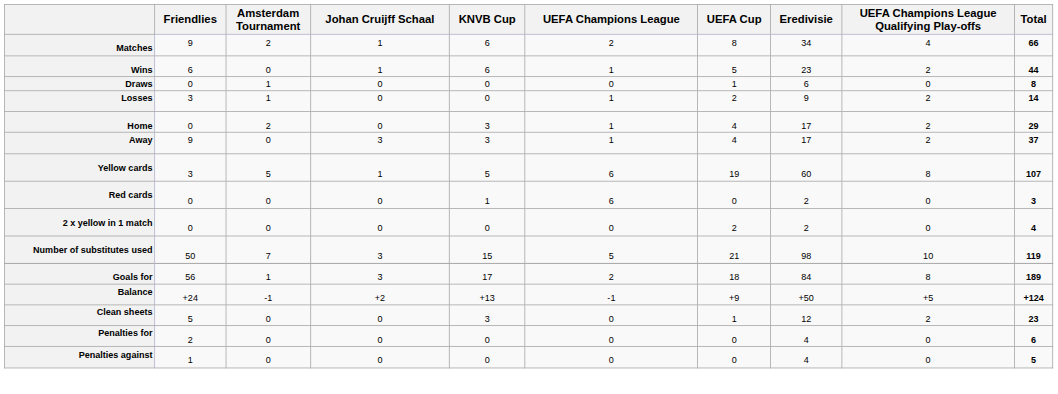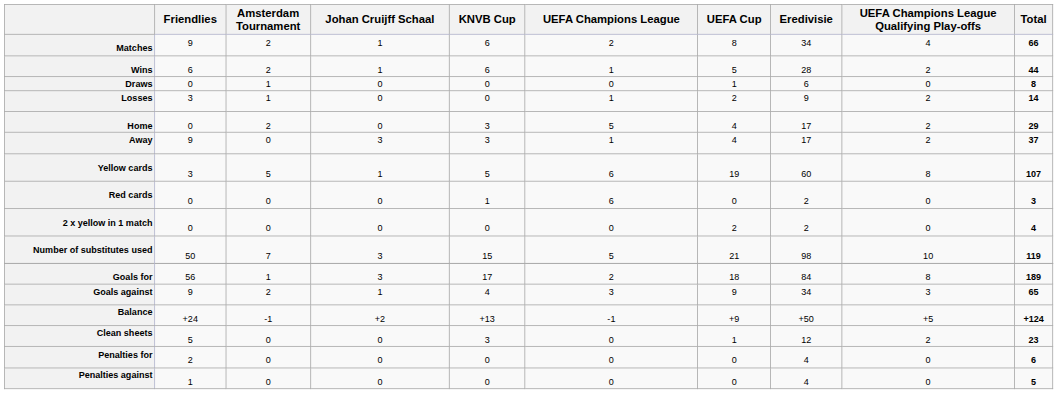Wins | Amsterdam Tournament: 0 -> 2
Wins | Eredivisie: 23 -> 28
Home | UEFA Champions League: 1 -> 5
+ row: Goals against | 9 | 2 | 1 | 4 | 3 | 9 | 34 | 3 | 65
